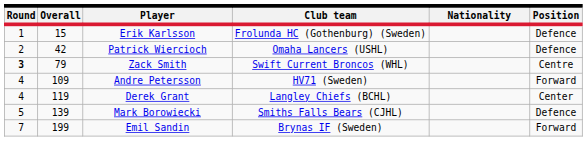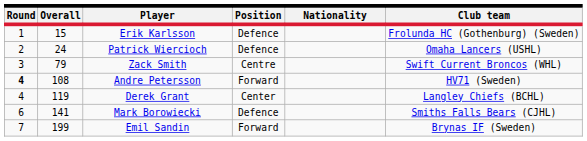columns swapped: Position <-> Club team
Patrick Wiercioch | Overall: 42 -> 24
Zack Smith | Round: bold -> normal
Andre Petersson | Round: normal -> bold
Andre Petersson | Overall: 109 -> 108
Mark Borowiecki | Round: 5 -> 6
Mark Borowiecki | Overall: 139 -> 141
